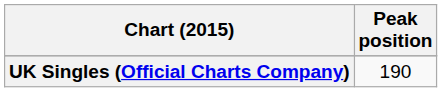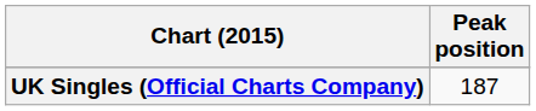UK Singles (Official Charts Company) | Peak position: 190 -> 187
